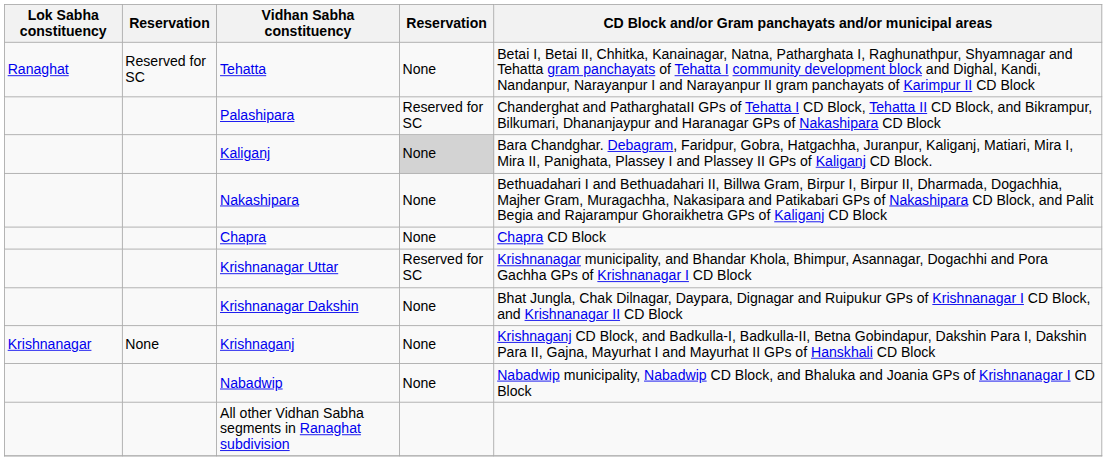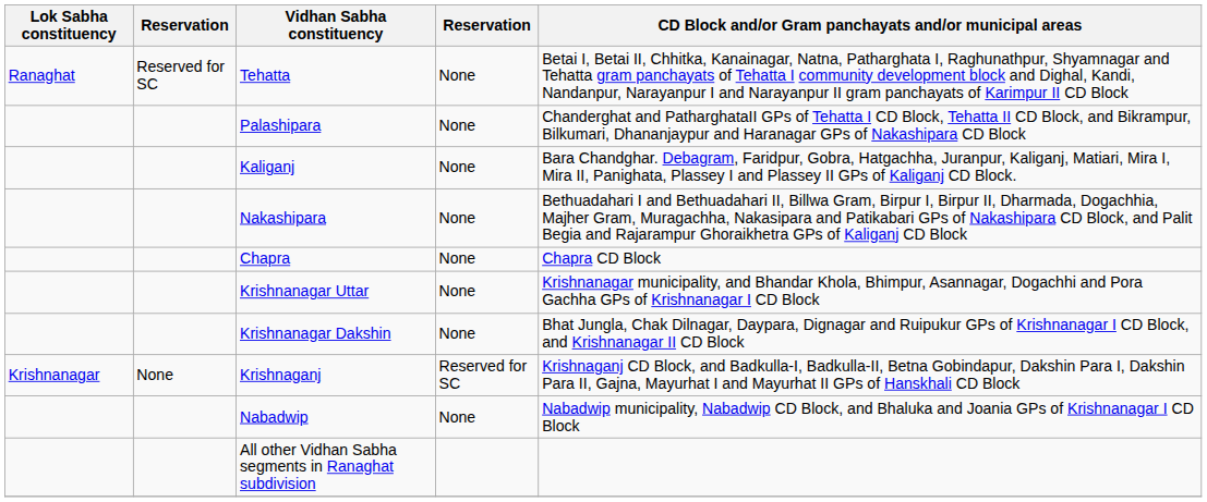Palashipara | column 4: Reserved for SC -> None
Kaliganj | column 4: lightgrey background -> no background
Krishnanagar Uttar | column 4: Reserved for SC -> None
Krishnaganj | column 4: None -> Reserved for SC
